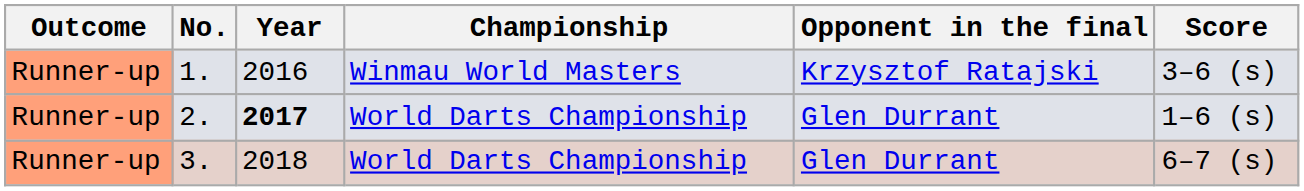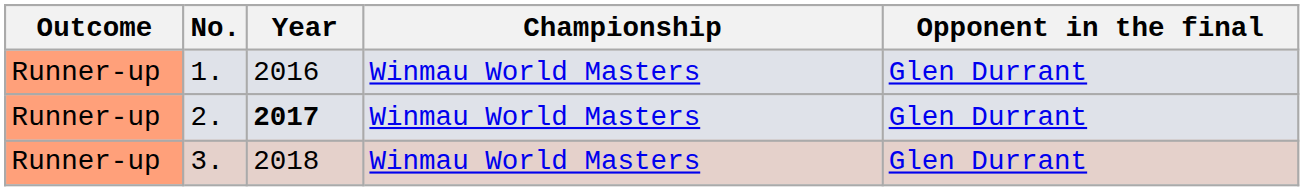- column: Score | 3–6 (s) | 1–6 (s) | 6–7 (s)
1. | Opponent in the final: Krzysztof Ratajski -> Glen Durrant
2. | Championship: World Darts Championship -> Winmau World Masters
3. | Championship: World Darts Championship -> Winmau World Masters
